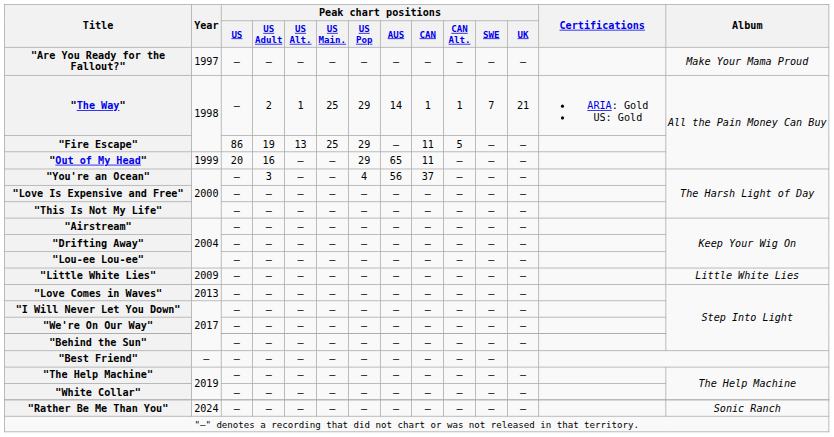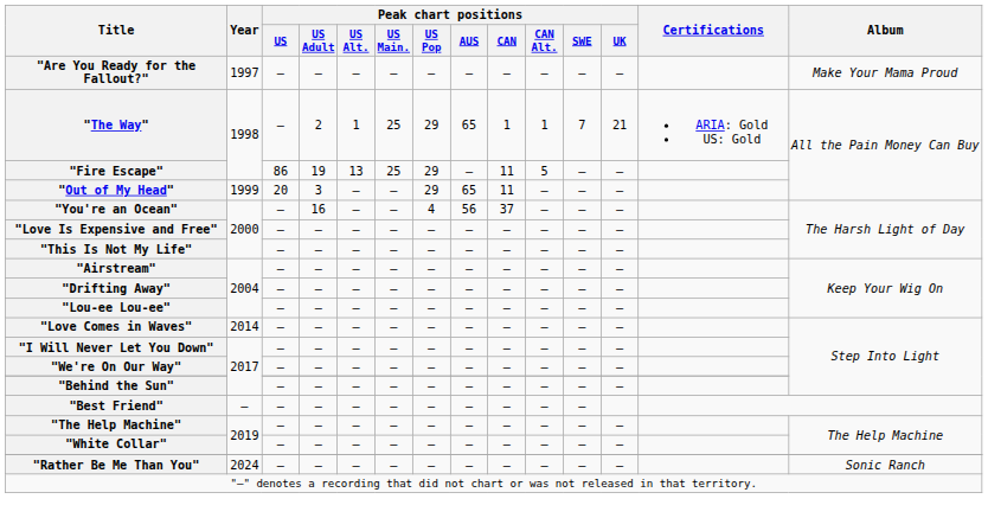"The Way" | Peak chart positions / AUS: 14 -> 65
"Out of My Head" | Peak chart positions / US Adult: 16 -> 3
"You're an Ocean" | Peak chart positions / US Adult: 3 -> 16
- row: "Little White Lies" | 2009 | — | — | — | — | — | — | — | — | — | — | Little White Lies
"Love Comes in Waves" | Year: 2013 -> 2014
